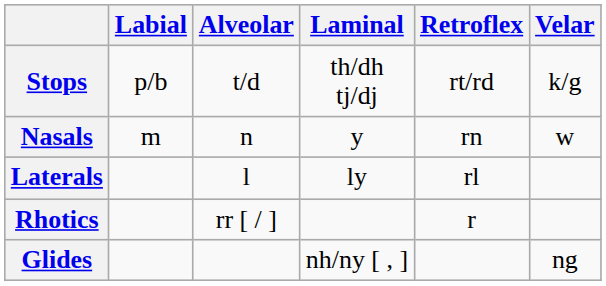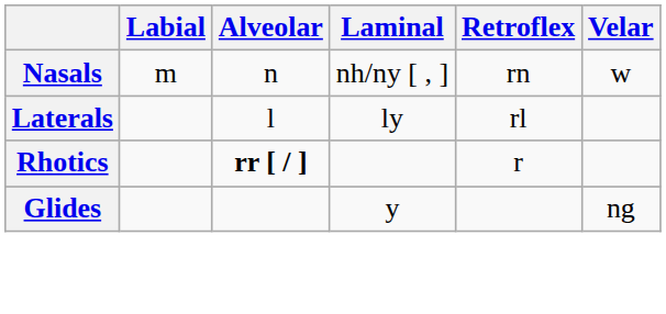- row: Stops | p/b | t/d | th/dh tj/dj | rt/rd | k/g
Nasals | Laminal: y -> nh/ny [ , ]
Rhotics | Alveolar: normal -> bold
Glides | Laminal: nh/ny [ , ] -> y
